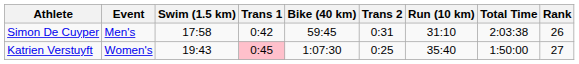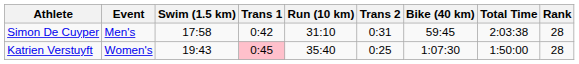columns swapped: Bike (40 km) <-> Run (10 km)
Simon De Cuyper | Rank: 26 -> 28
Katrien Verstuyft | Rank: 27 -> 28
